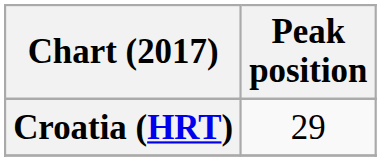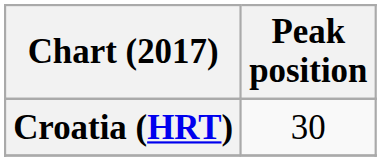Croatia (HRT) | Peak position: 29 -> 30
